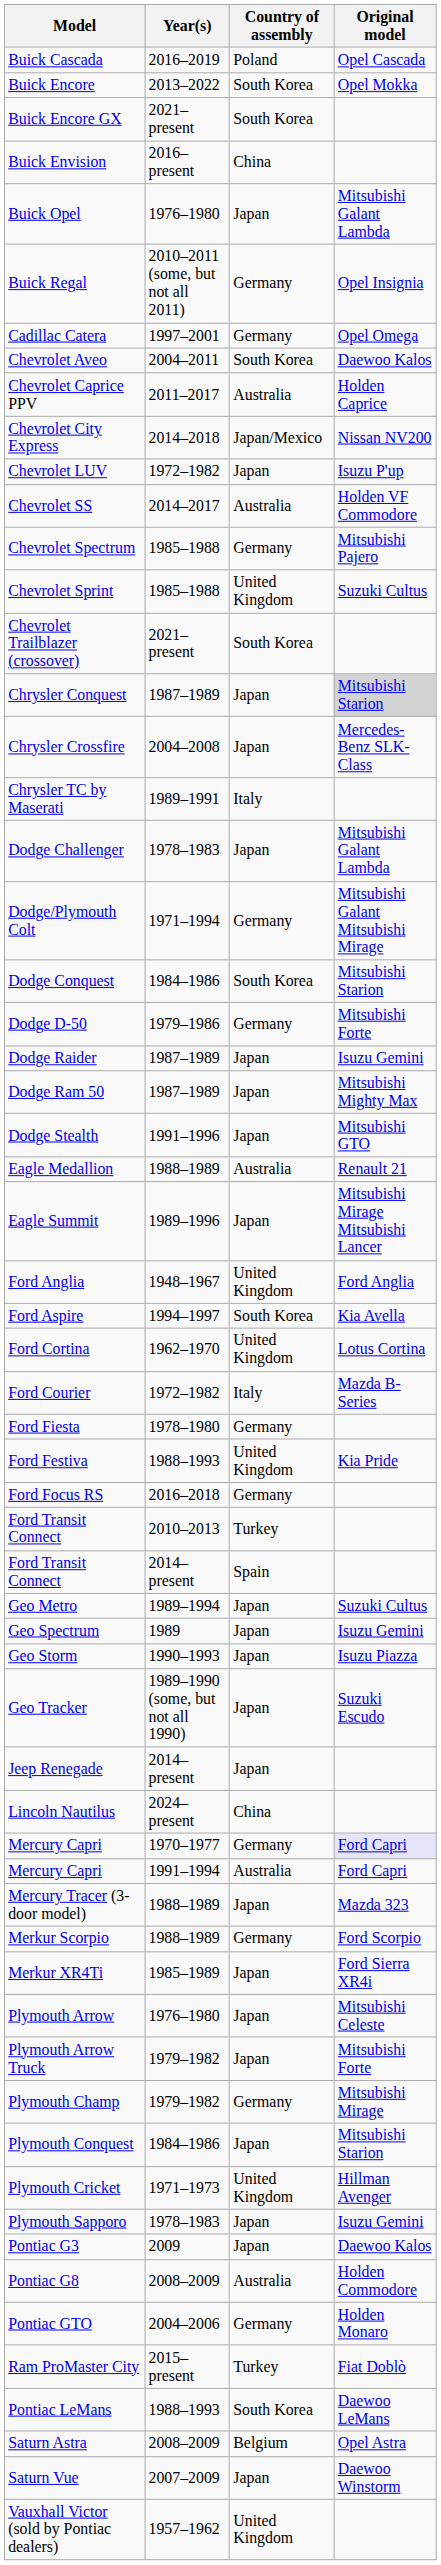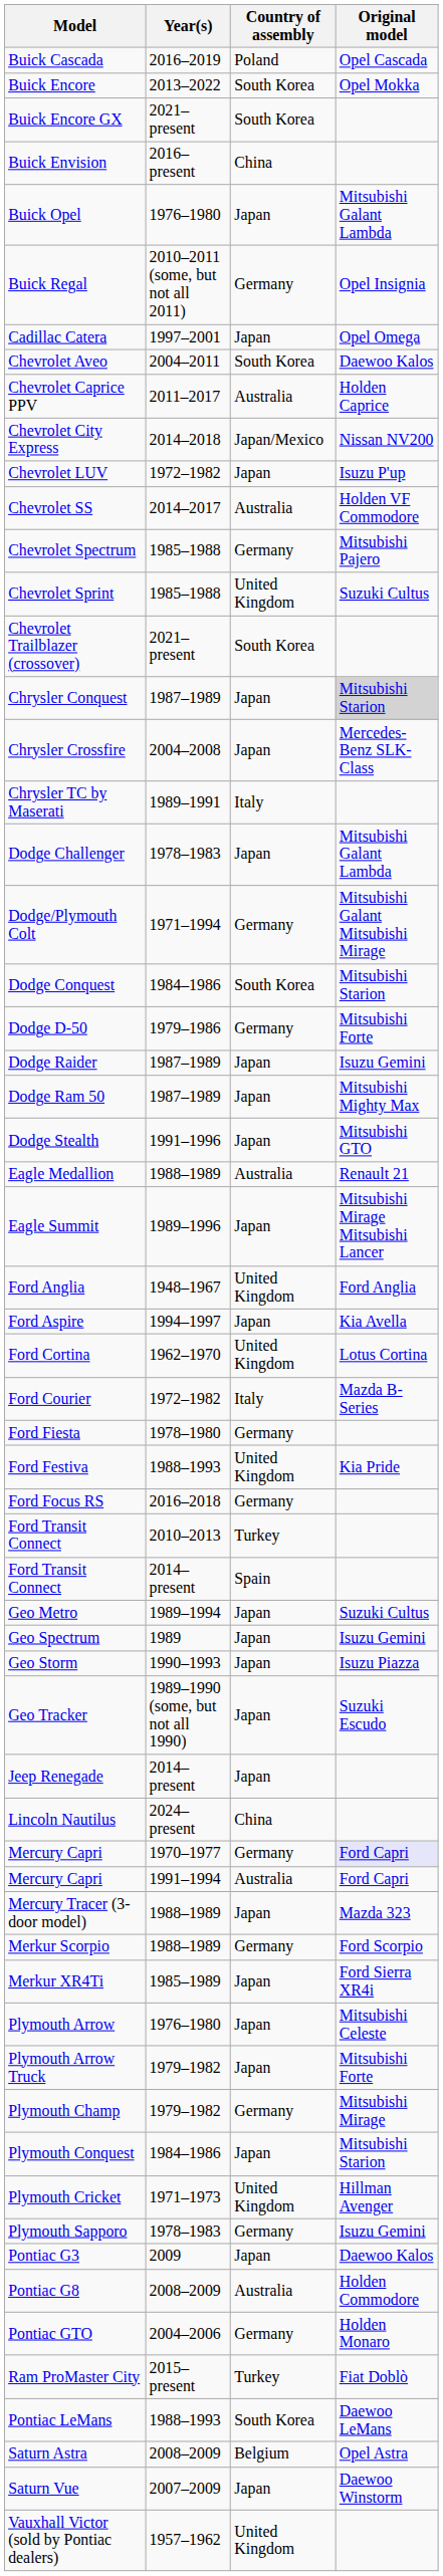Cadillac Catera | Country of assembly: Germany -> Japan
Ford Aspire | Country of assembly: South Korea -> Japan
Plymouth Sapporo | Country of assembly: Japan -> Germany
